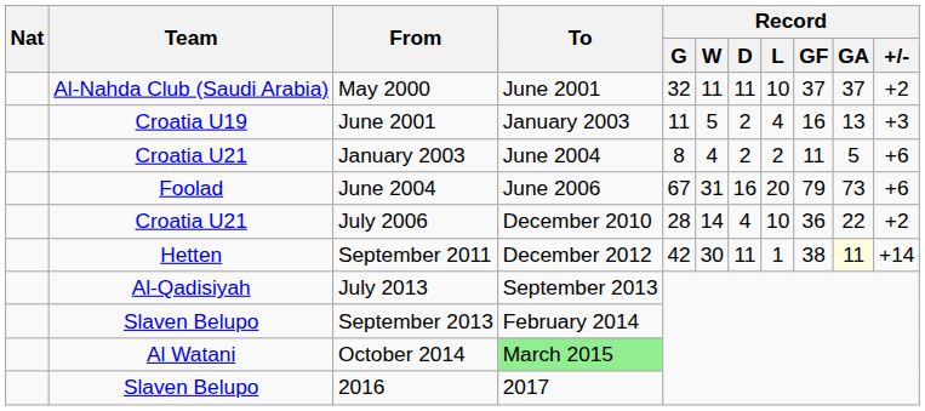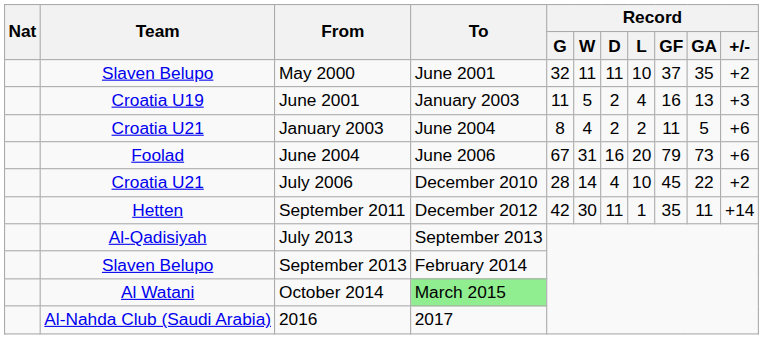May 2000 | Team: Al-Nahda Club (Saudi Arabia) -> Slaven Belupo
May 2000 | Record / GA: 37 -> 35
July 2006 | Record / GF: 36 -> 45
September 2011 | Record / GF: 38 -> 35
September 2011 | Record / GA: lightyellow background -> no background
2016 | Team: Slaven Belupo -> Al-Nahda Club (Saudi Arabia)
